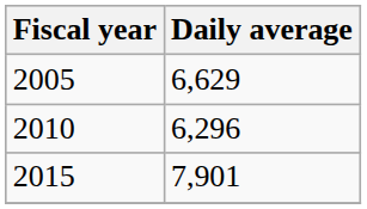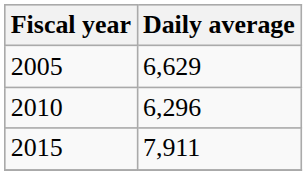2015 | Daily average: 7,901 -> 7,911
